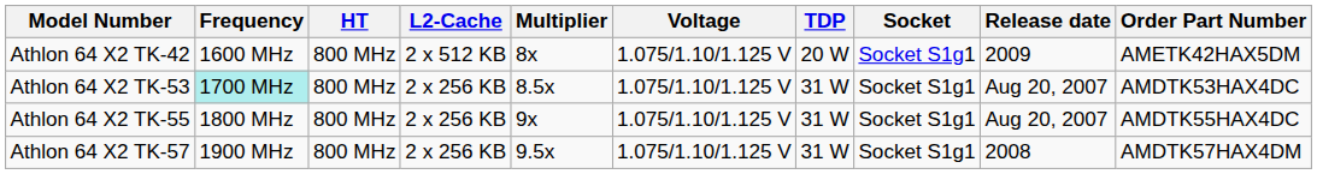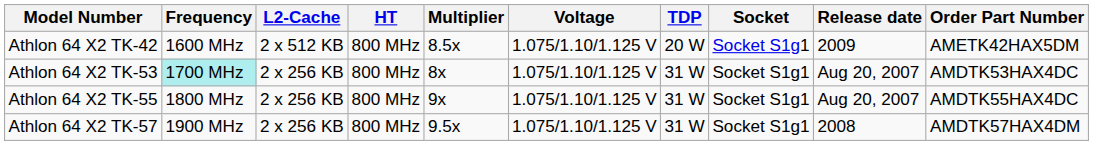columns swapped: L2-Cache <-> HT
Athlon 64 X2 TK-42 | Multiplier: 8x -> 8.5x
Athlon 64 X2 TK-53 | Multiplier: 8.5x -> 8x
